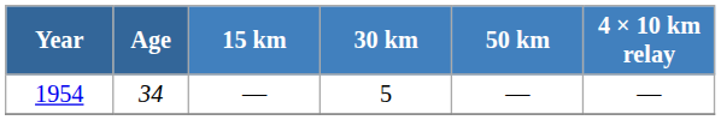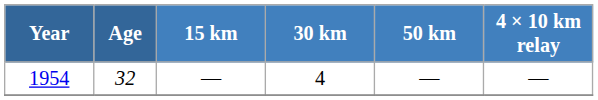1954 | Age: 34 -> 32
1954 | 30 km: 5 -> 4
